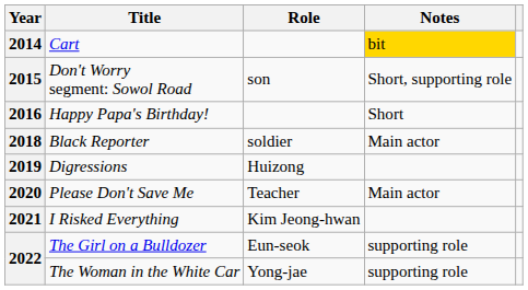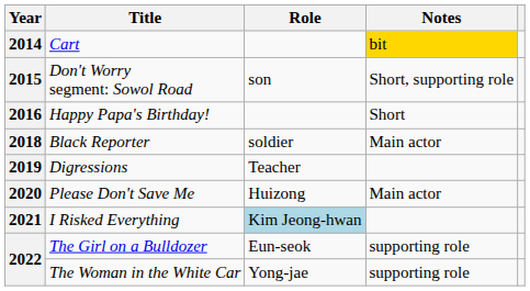Digressions | Role: Huizong -> Teacher
Please Don't Save Me | Role: Teacher -> Huizong
I Risked Everything | Role: no background -> lightblue background
